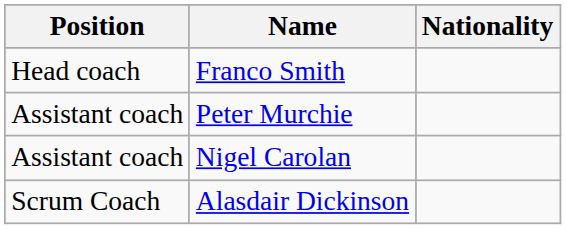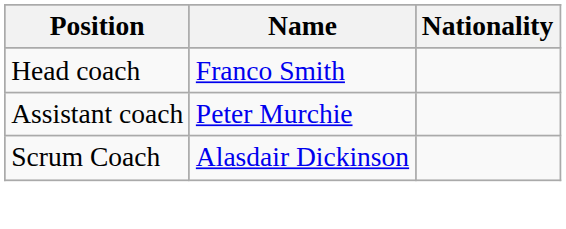- row: Assistant coach | Nigel Carolan
